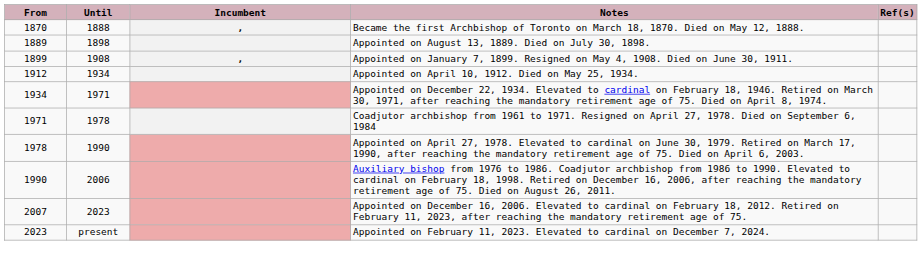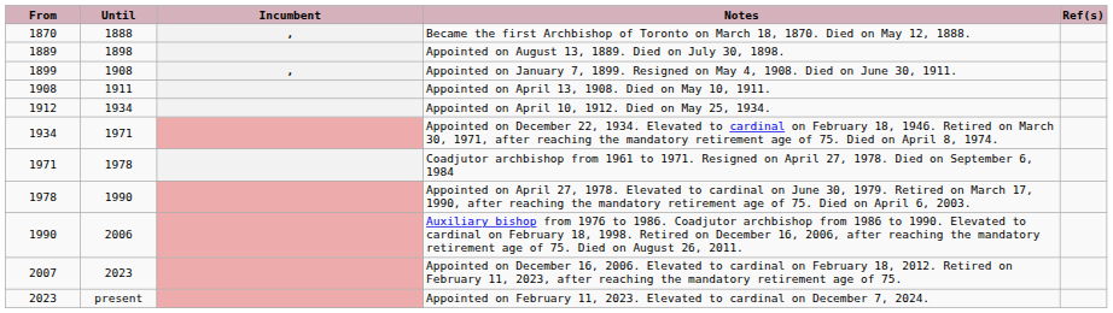+ row: 1908 | 1911 | Appointed on April 13, 1908. Died on May 10, 1911.
